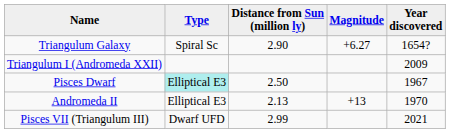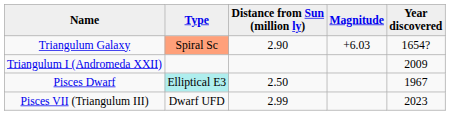Triangulum Galaxy | Type: no background -> lightsalmon background
Triangulum Galaxy | Magnitude: +6.27 -> +6.03
- row: Andromeda II | Elliptical E3 | 2.13 | +13 | 1970
Pisces VII (Triangulum III) | Year discovered: 2021 -> 2023
